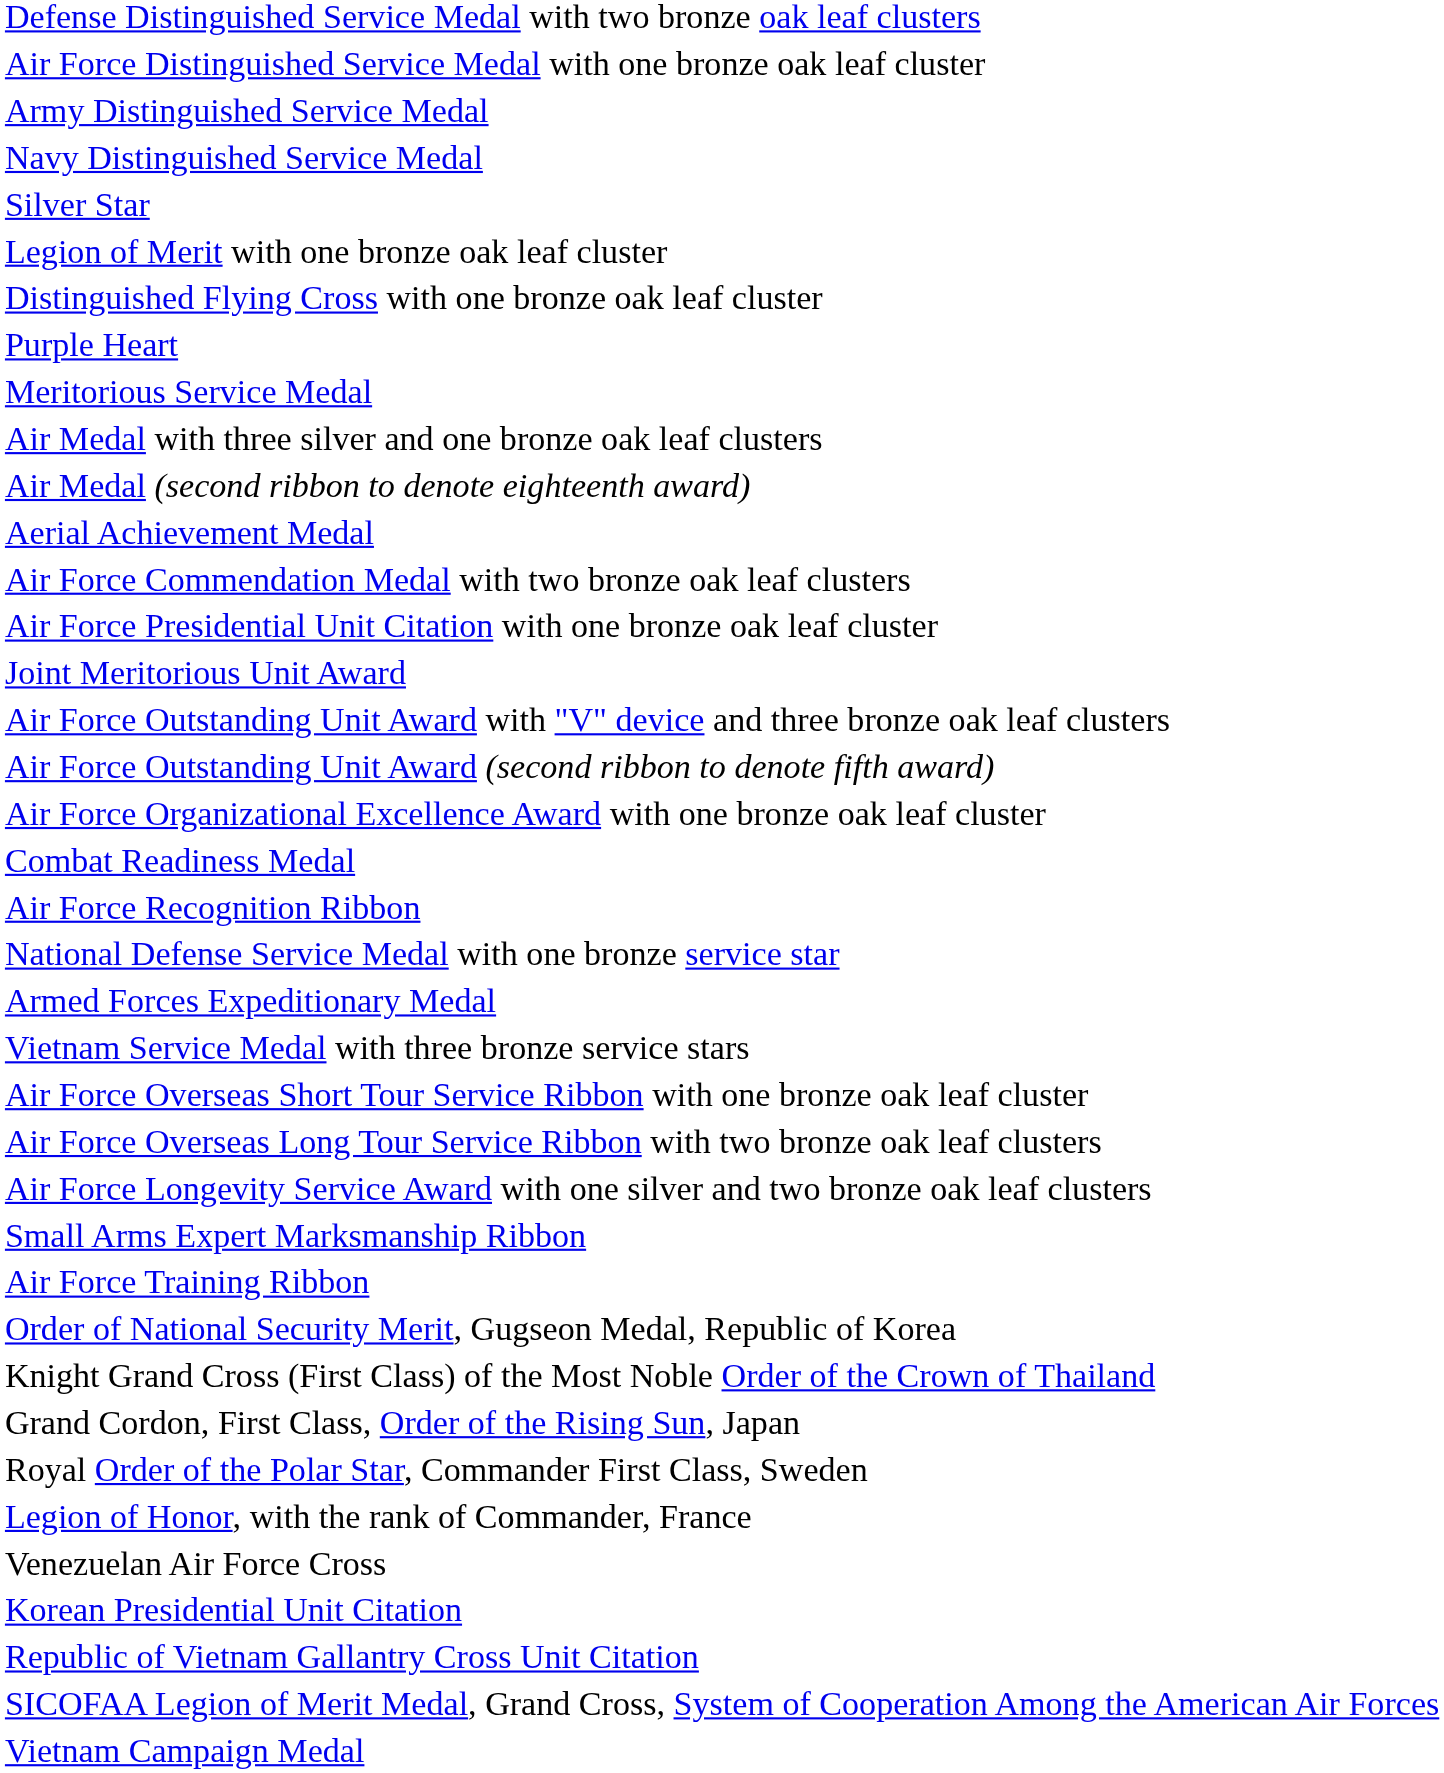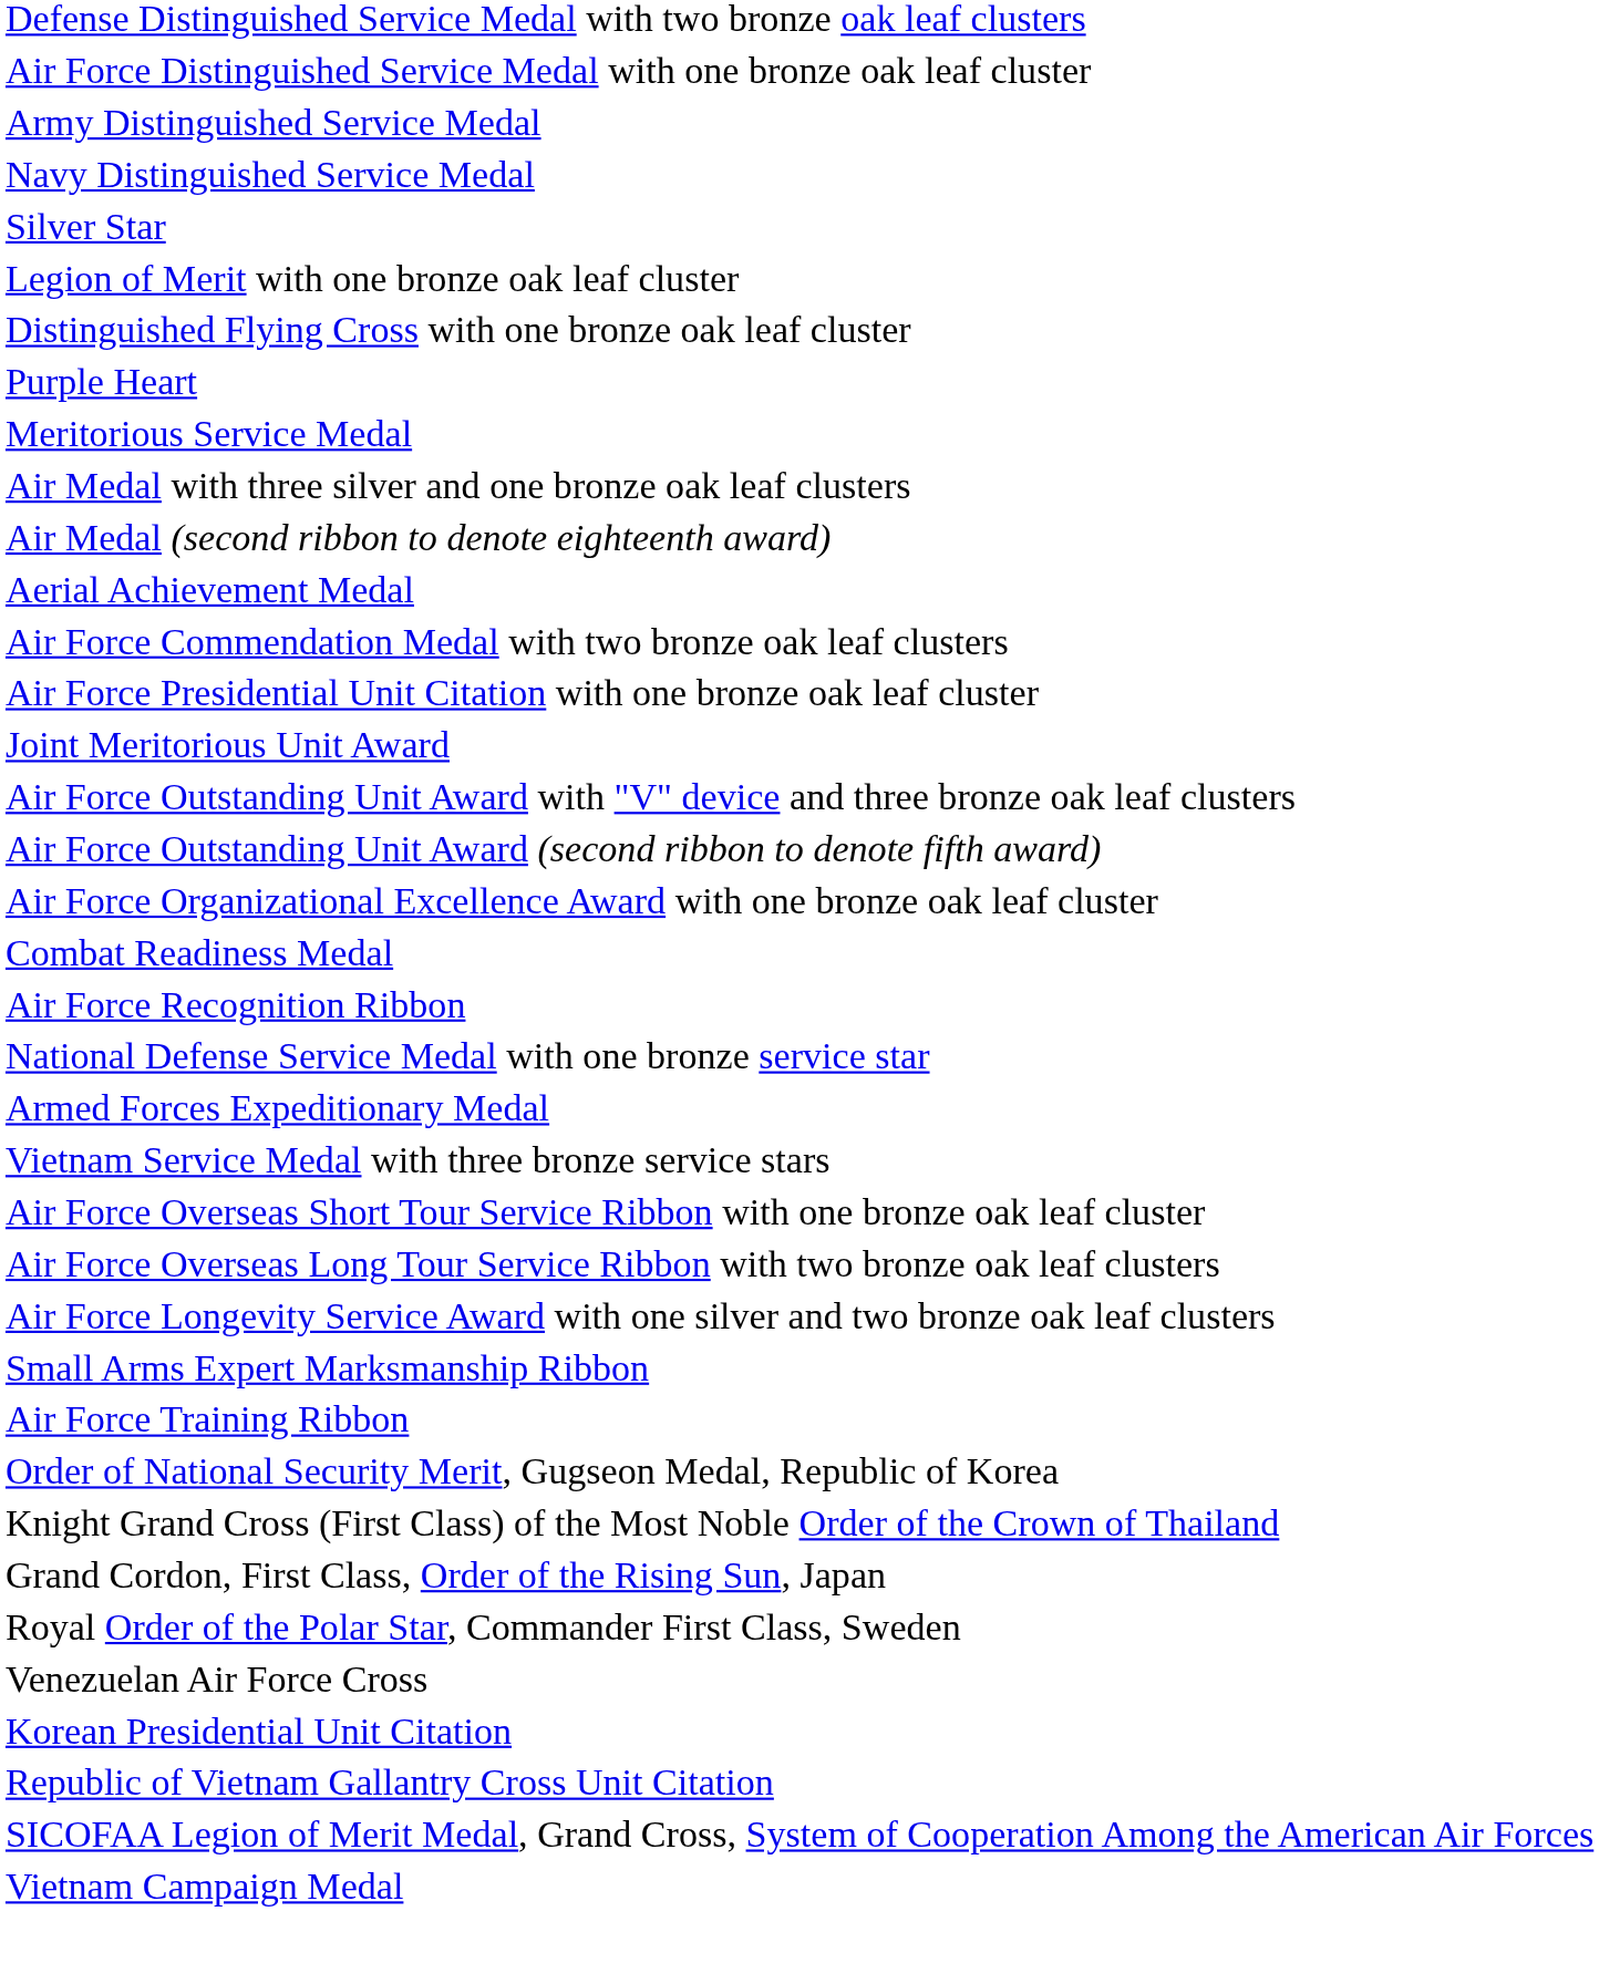- row: Legion of Honor, with the rank of Commander, France
